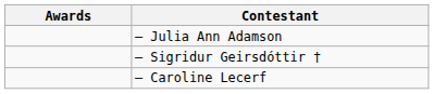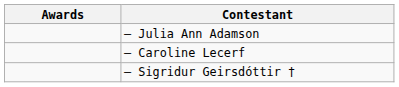rows swapped: – Sigridur Geirsdóttir † <-> – Caroline Lecerf
